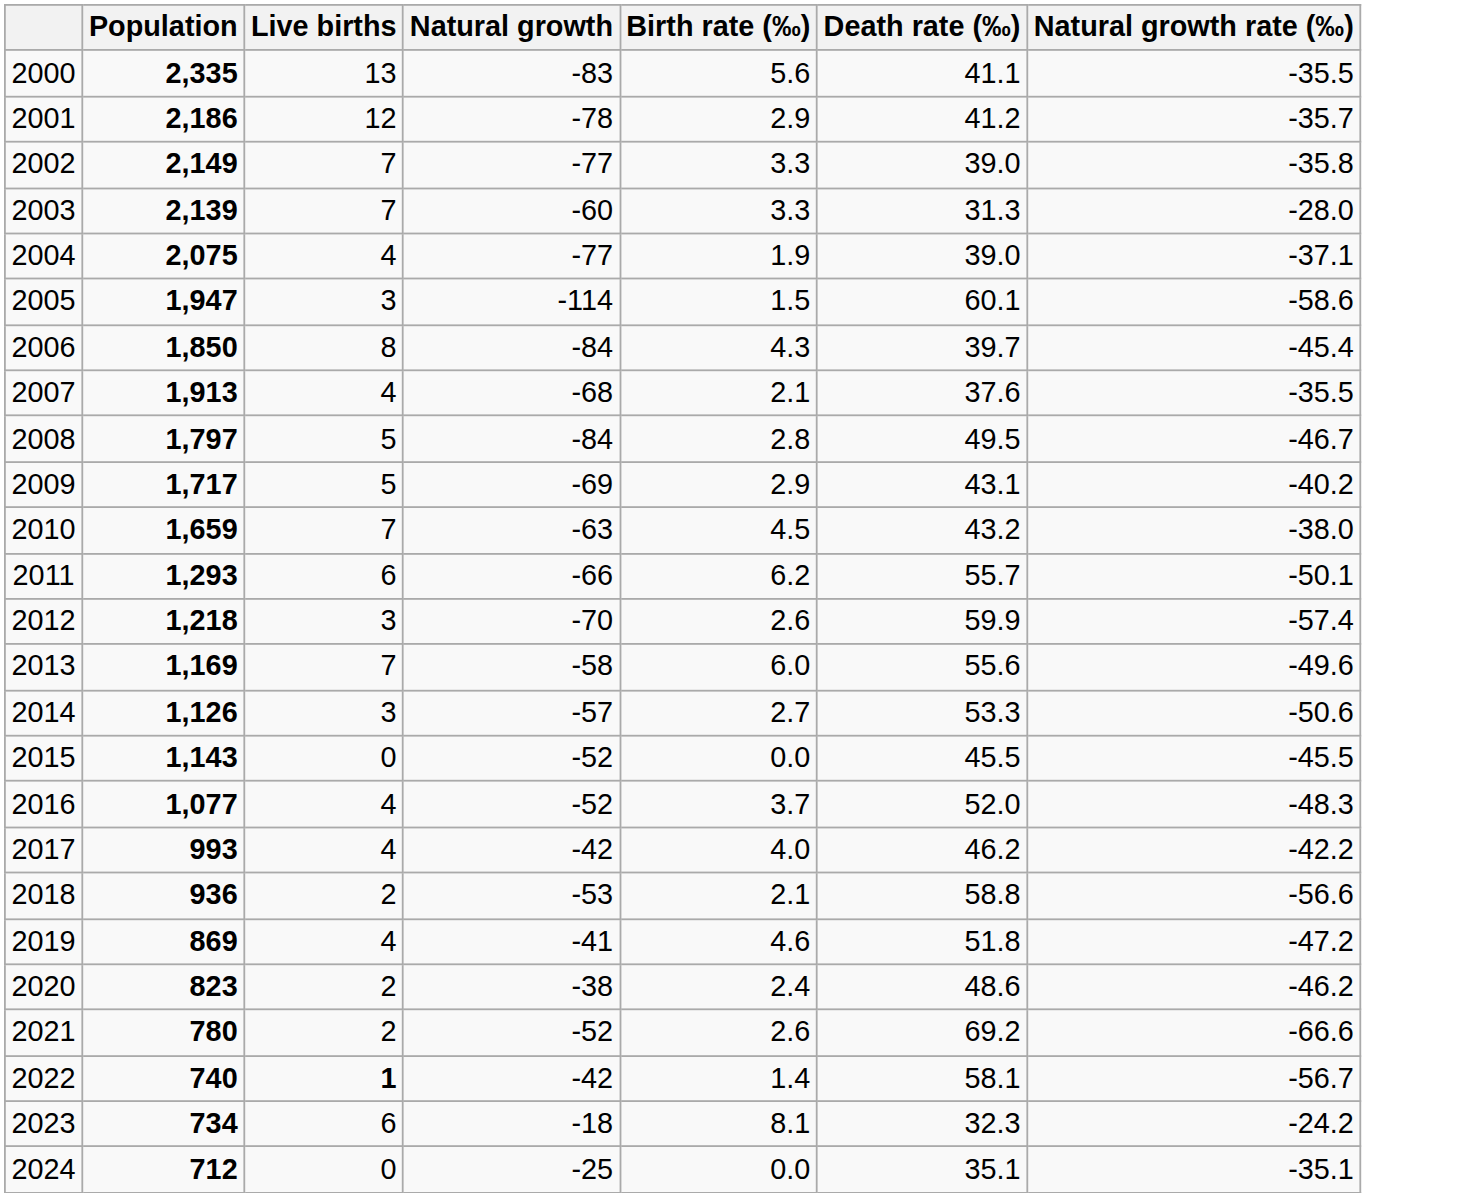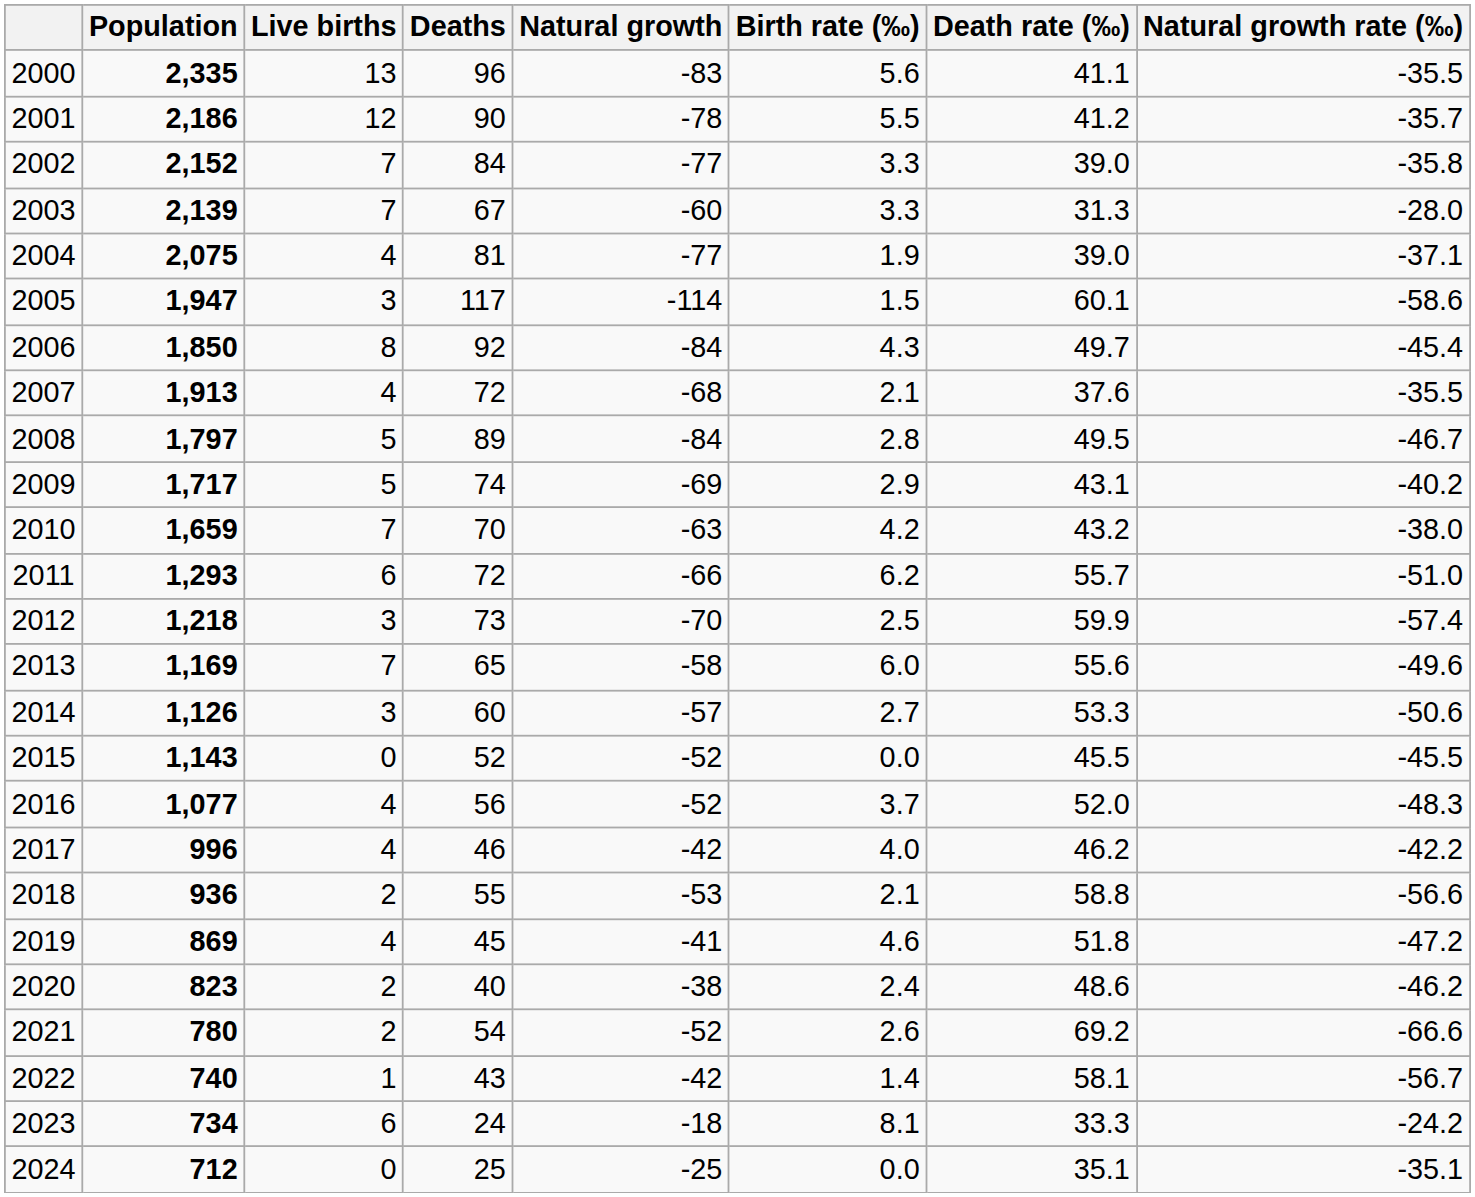+ column: Deaths | 96 | 90 | 84 | 67 | 81 | 117 | 92 | 72 | 89 | 74 | 70 | 72 | 73 | 65 | 60 | 52 | 56 | 46 | 55 | 45 | 40 | 54 | 43 | 24 | 25
2001 | Birth rate (‰): 2.9 -> 5.5
2002 | Population: 2,149 -> 2,152
2006 | Death rate (‰): 39.7 -> 49.7
2010 | Birth rate (‰): 4.5 -> 4.2
2011 | Natural growth rate (‰): -50.1 -> -51.0
2012 | Birth rate (‰): 2.6 -> 2.5
2017 | Population: 993 -> 996
2022 | Live births: bold -> normal
2023 | Death rate (‰): 32.3 -> 33.3
